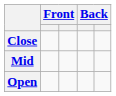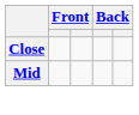- row: Open
